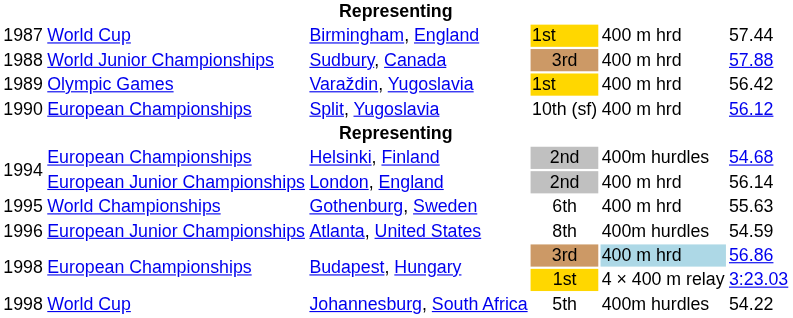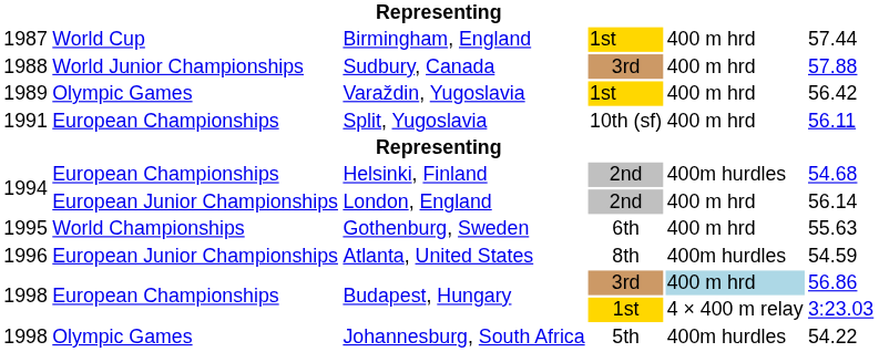Split, Yugoslavia | column 1: 1990 -> 1991
Split, Yugoslavia | column 6: 56.12 -> 56.11
Johannesburg, South Africa | column 2: World Cup -> Olympic Games
